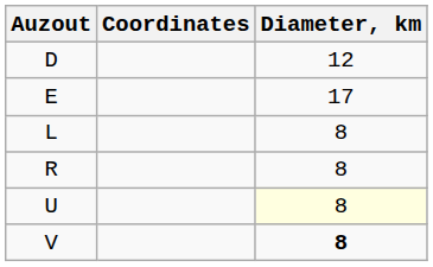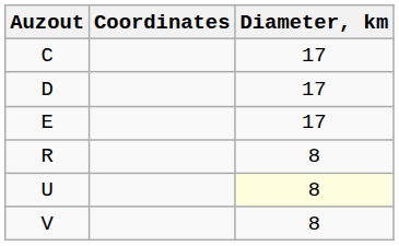+ row: C | 17
D | Diameter, km: 12 -> 17
- row: L | 8
V | Diameter, km: bold -> normal
